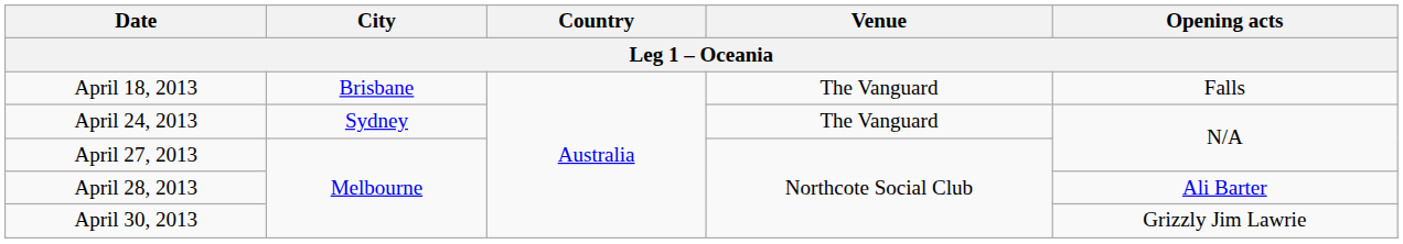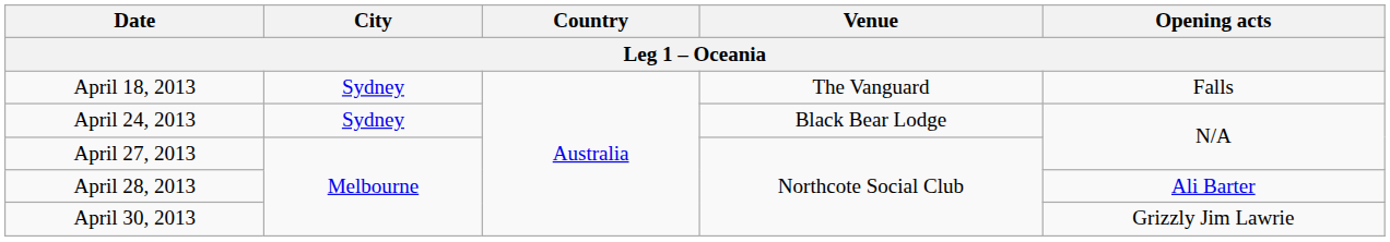April 18, 2013 | City: Brisbane -> Sydney
April 24, 2013 | Venue: The Vanguard -> Black Bear Lodge
